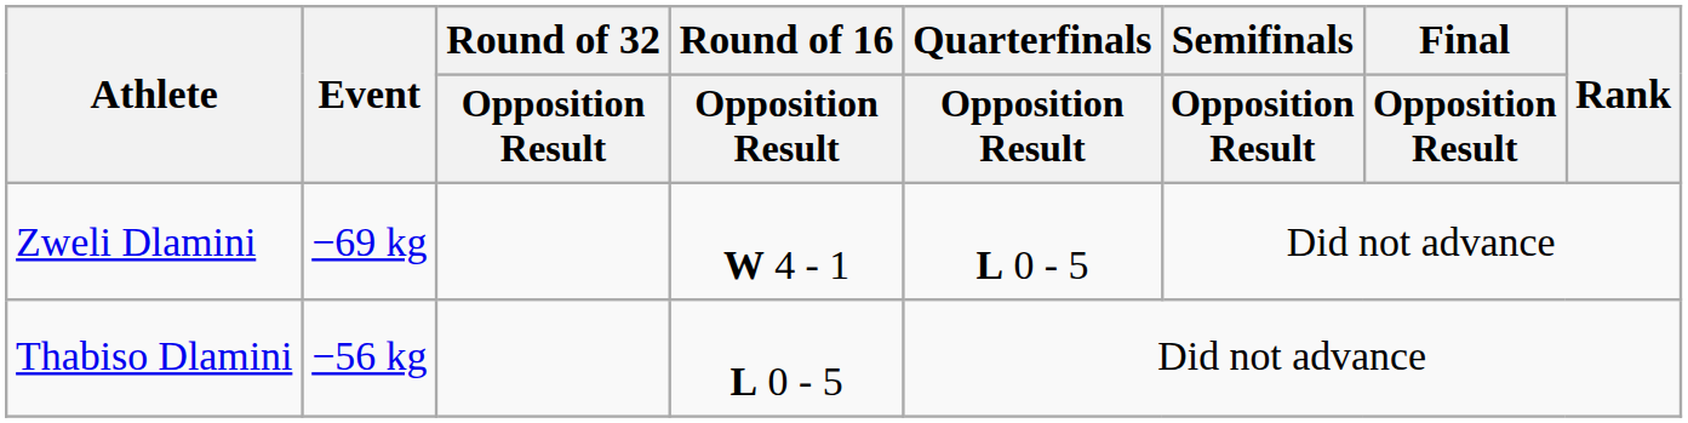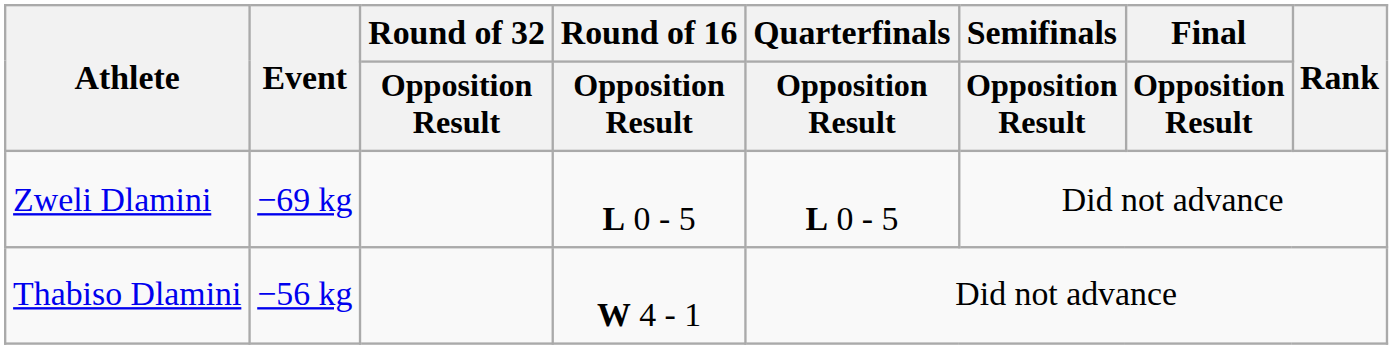Zweli Dlamini | Round of 16 / Opposition Result: W 4 - 1 -> L 0 - 5
Thabiso Dlamini | Round of 16 / Opposition Result: L 0 - 5 -> W 4 - 1
